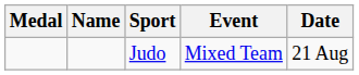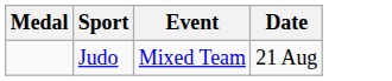- column: Name
